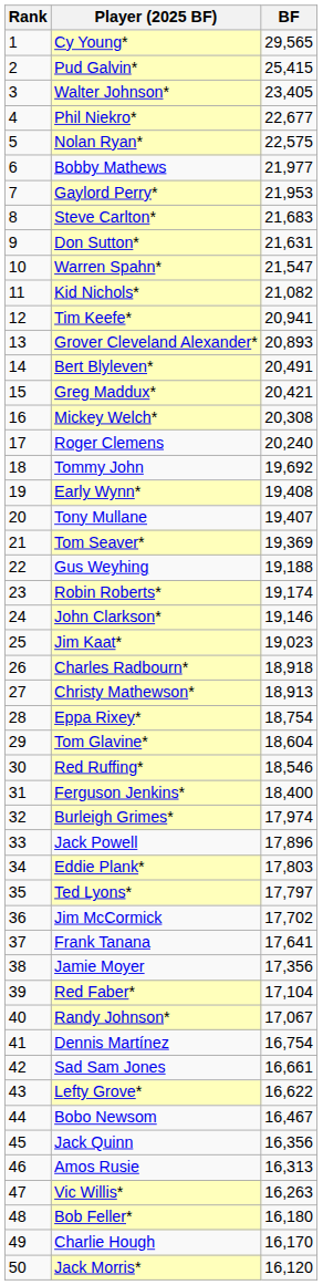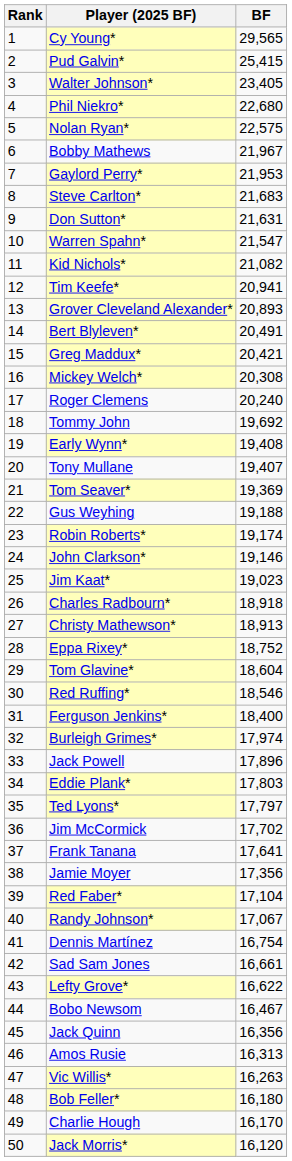Phil Niekro* | BF: 22,677 -> 22,680
Bobby Mathews | BF: 21,977 -> 21,967
Eppa Rixey* | BF: 18,754 -> 18,752
